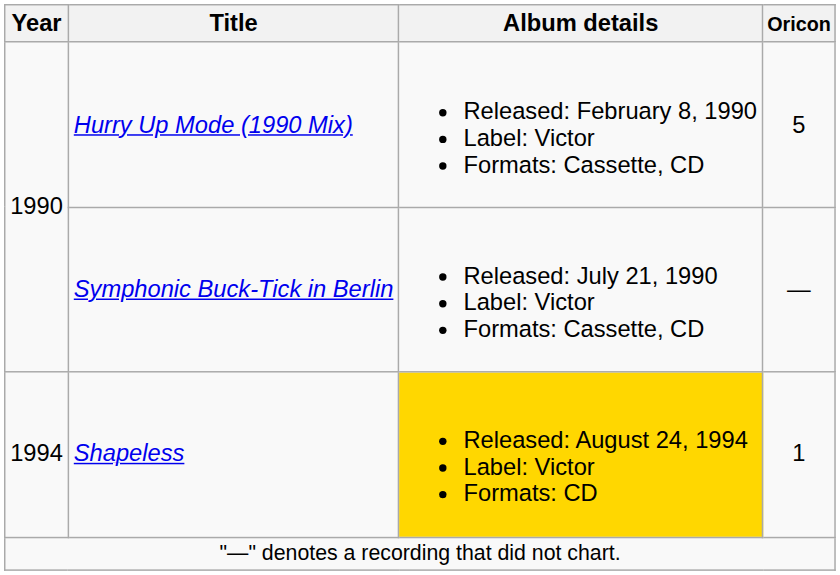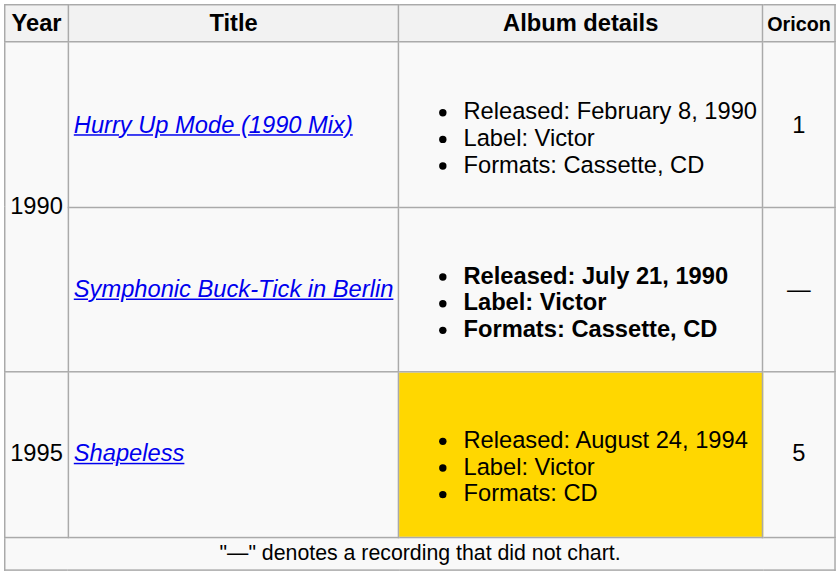Hurry Up Mode (1990 Mix) | Oricon: 5 -> 1
Symphonic Buck-Tick in Berlin | Album details: normal -> bold
Shapeless | Year: 1994 -> 1995
Shapeless | Oricon: 1 -> 5
